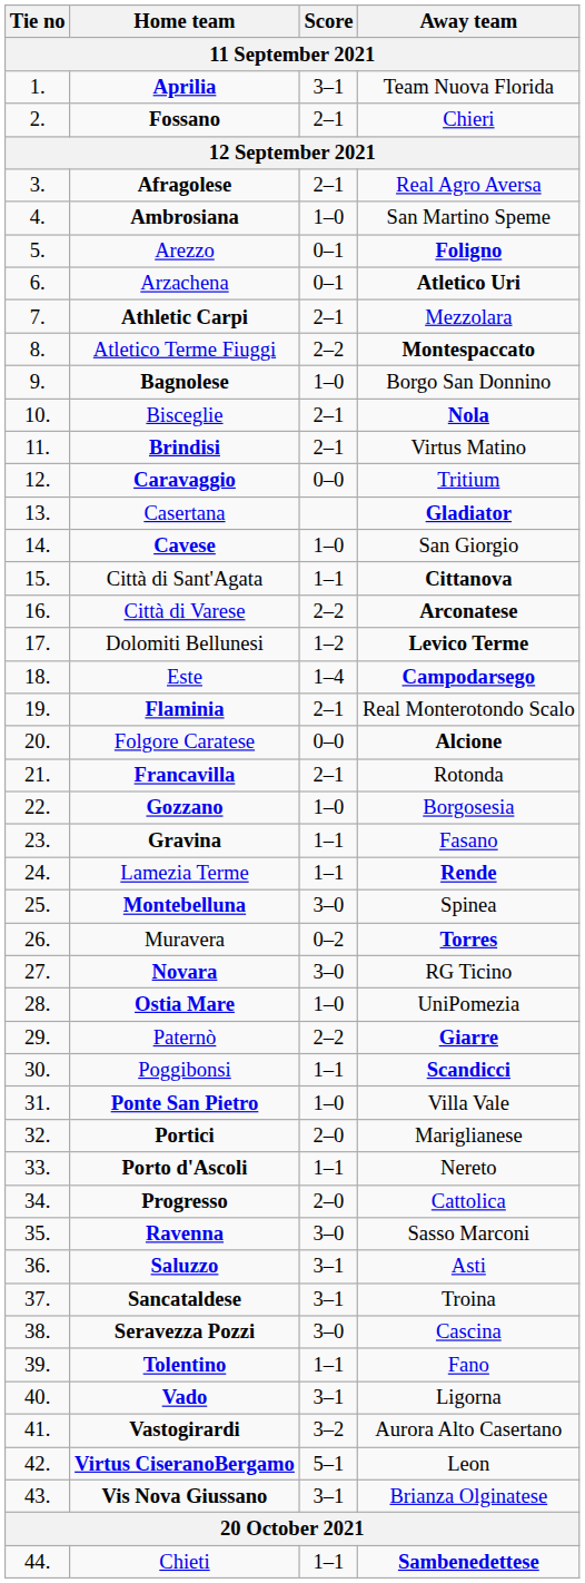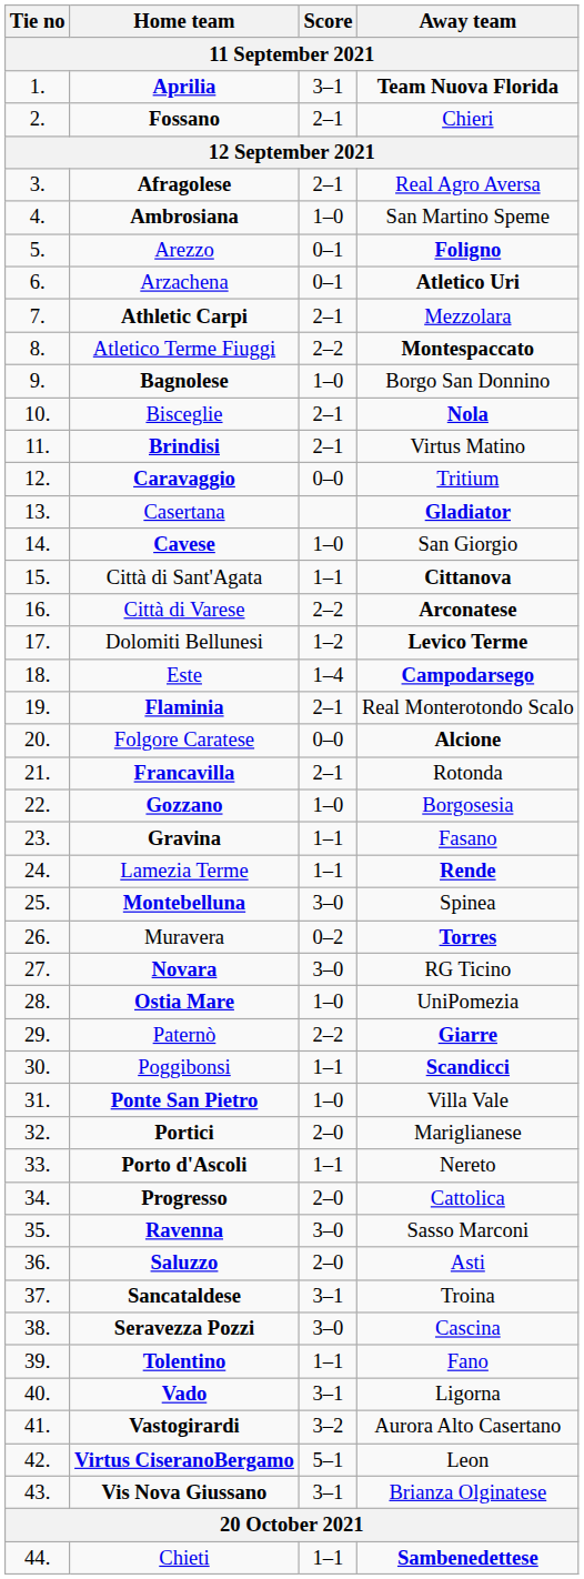Aprilia | Away team: normal -> bold
Saluzzo | Score: 3–1 -> 2–0
